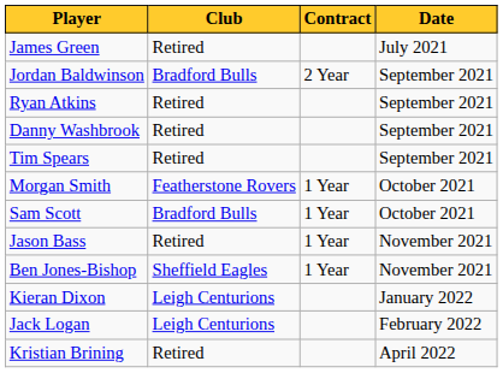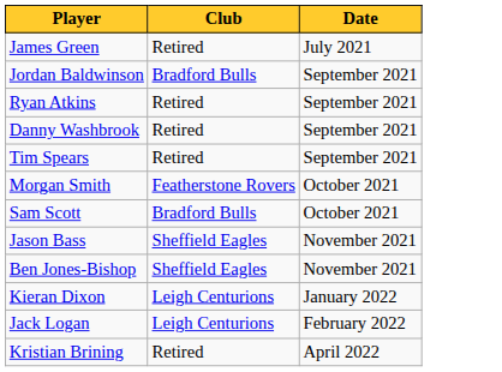- column: Contract | 2 Year | 1 Year | 1 Year | 1 Year | 1 Year
Jason Bass | Club: Retired -> Sheffield Eagles
